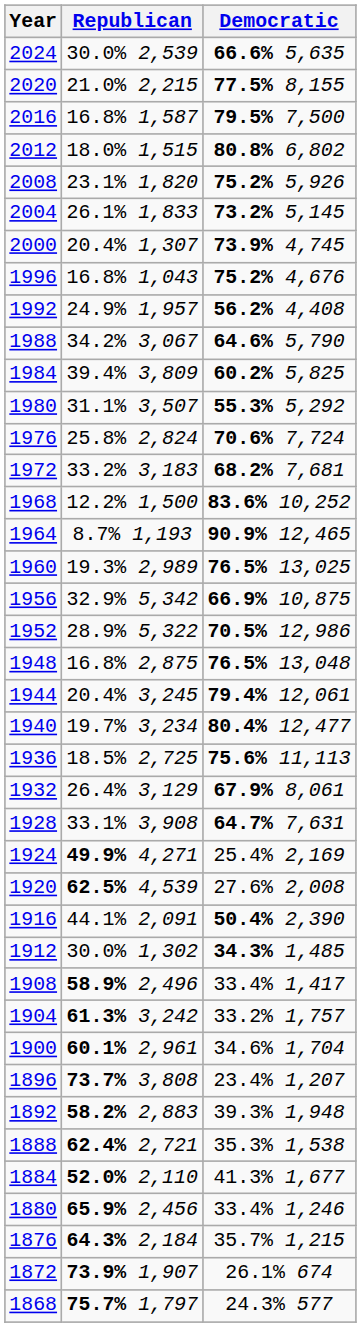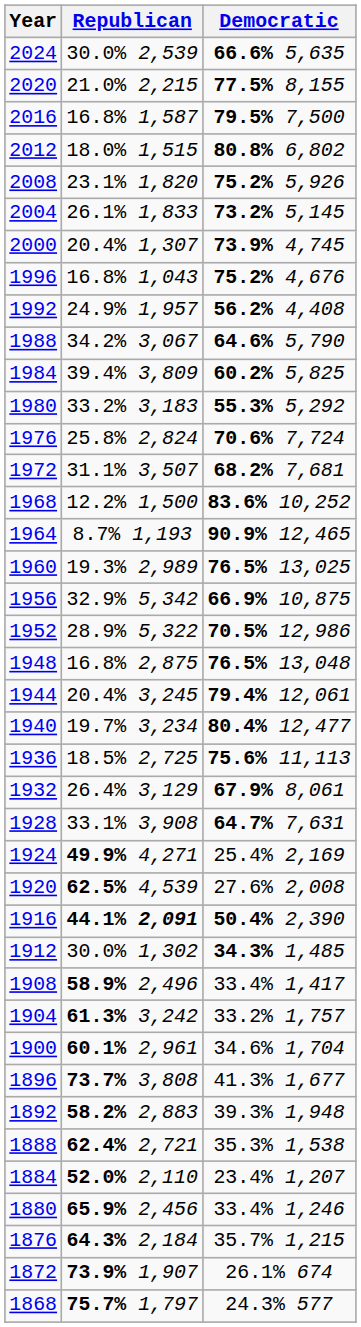1980 | Republican: 31.1% 3,507 -> 33.2% 3,183
1972 | Republican: 33.2% 3,183 -> 31.1% 3,507
1916 | Republican: normal -> bold
1896 | Democratic: 23.4% 1,207 -> 41.3% 1,677
1884 | Democratic: 41.3% 1,677 -> 23.4% 1,207
